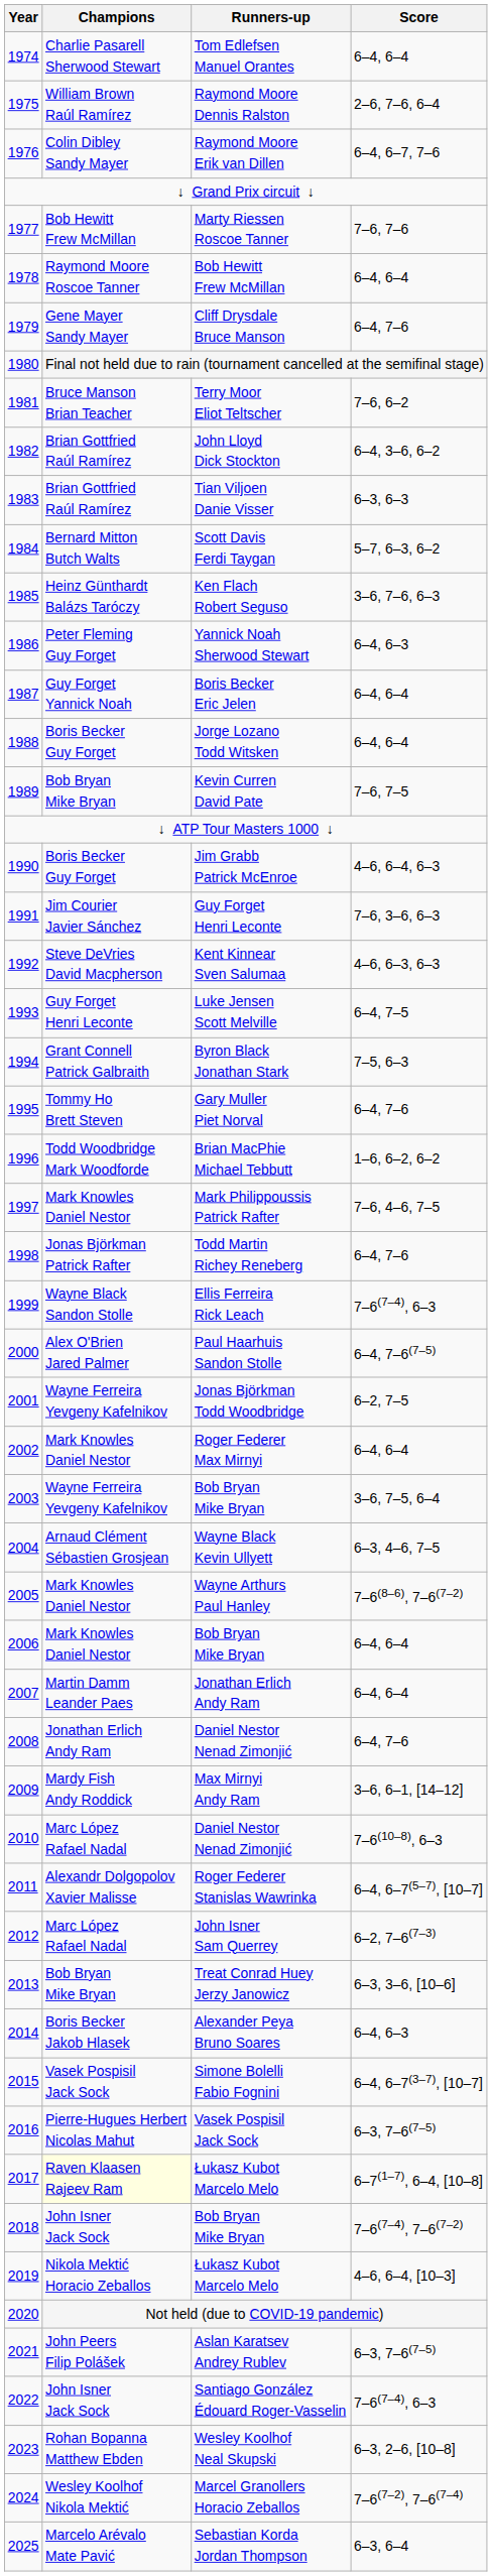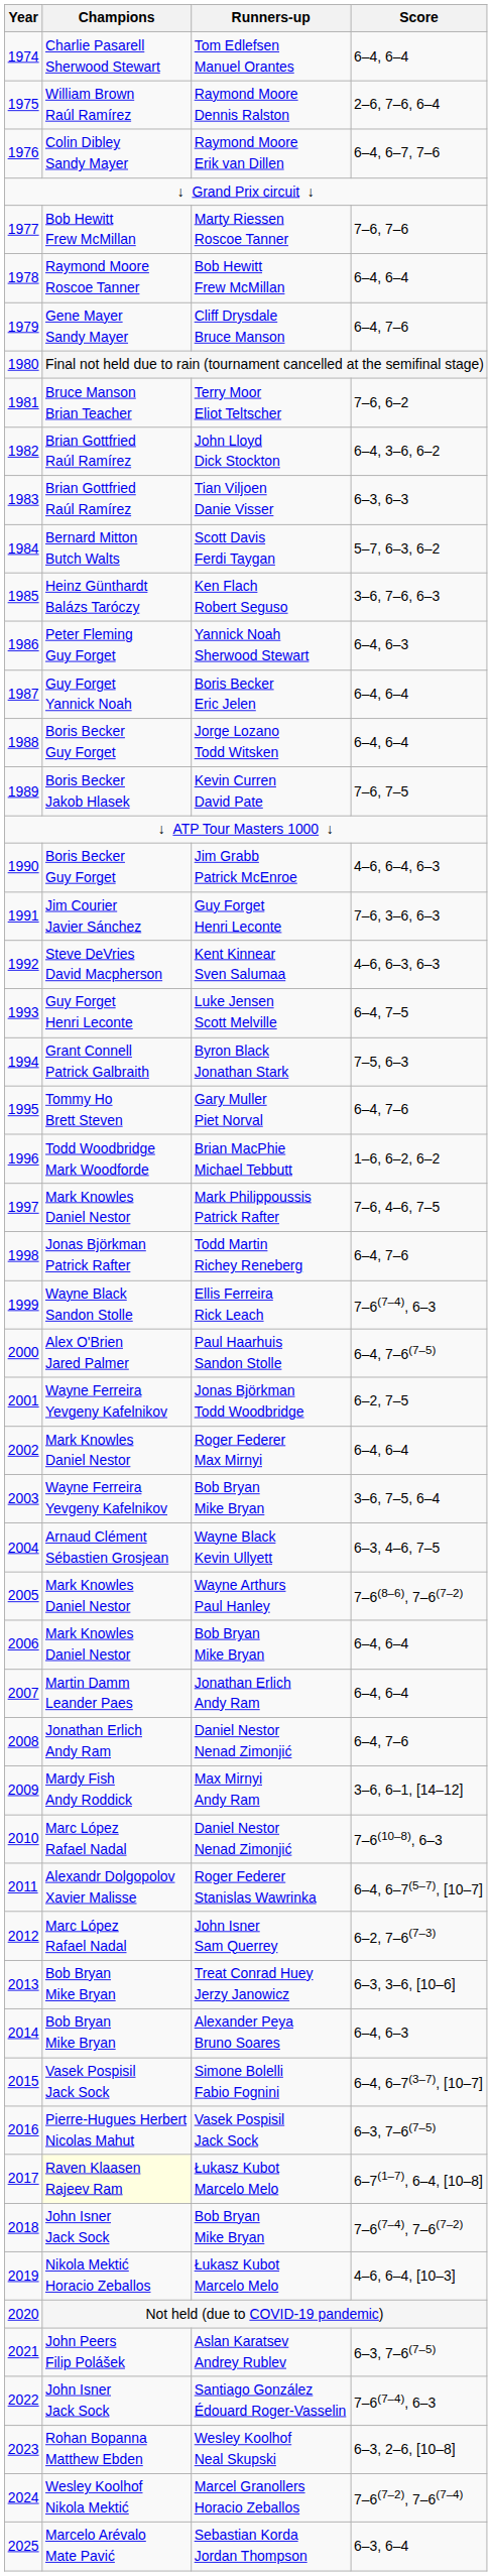Kevin Curren David Pate | Champions: Bob Bryan Mike Bryan -> Boris Becker Jakob Hlasek
Alexander Peya Bruno Soares | Champions: Boris Becker Jakob Hlasek -> Bob Bryan Mike Bryan
